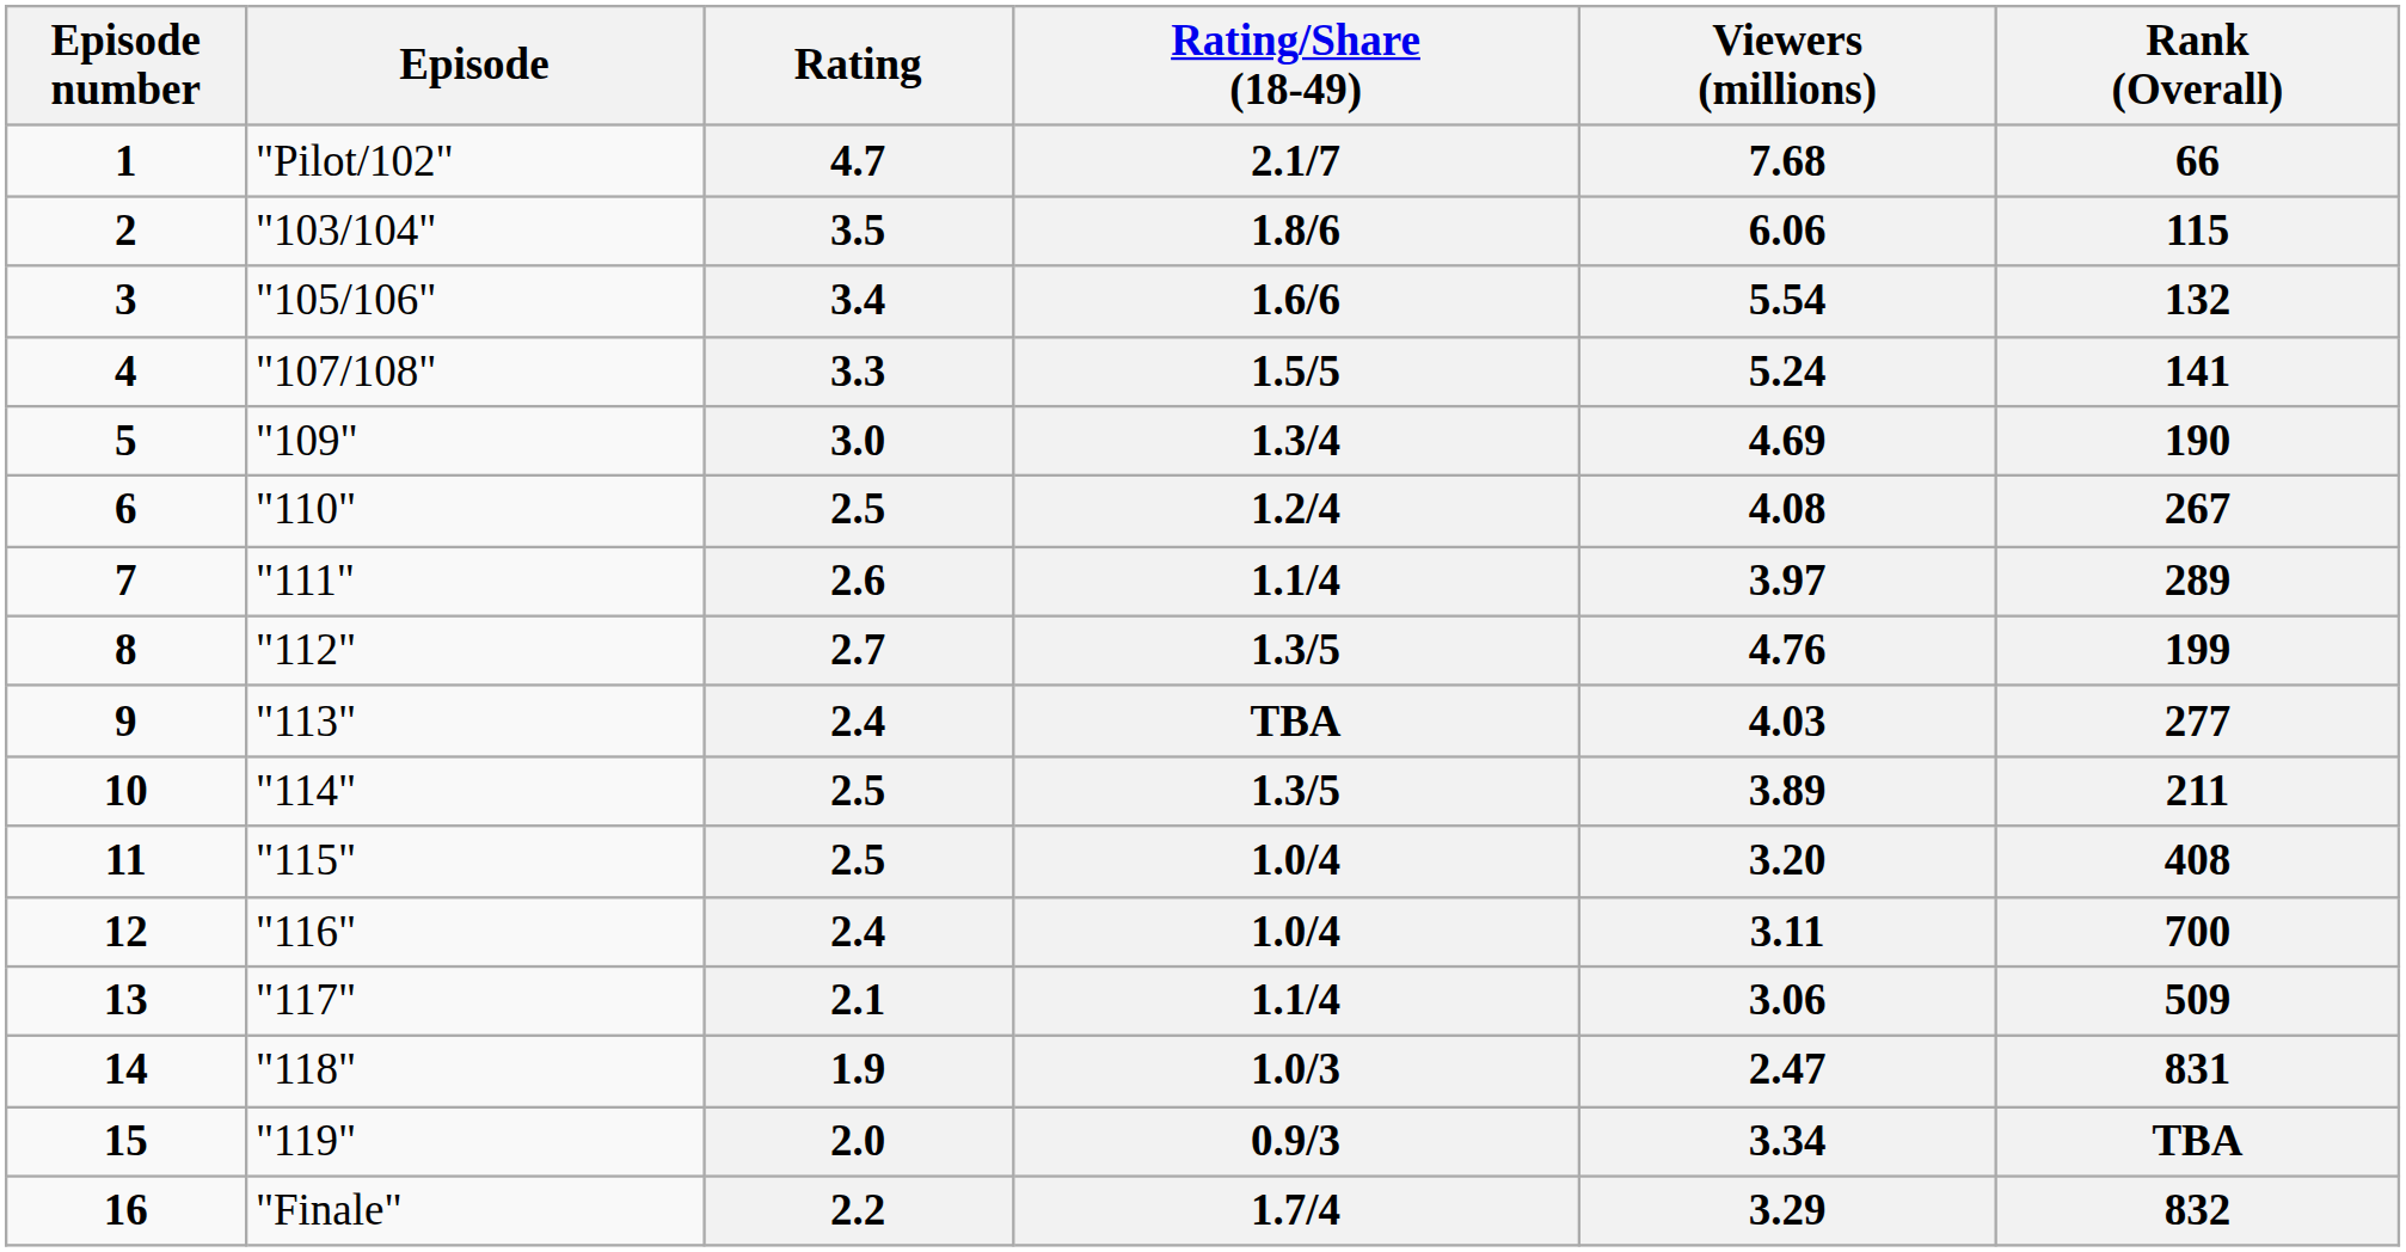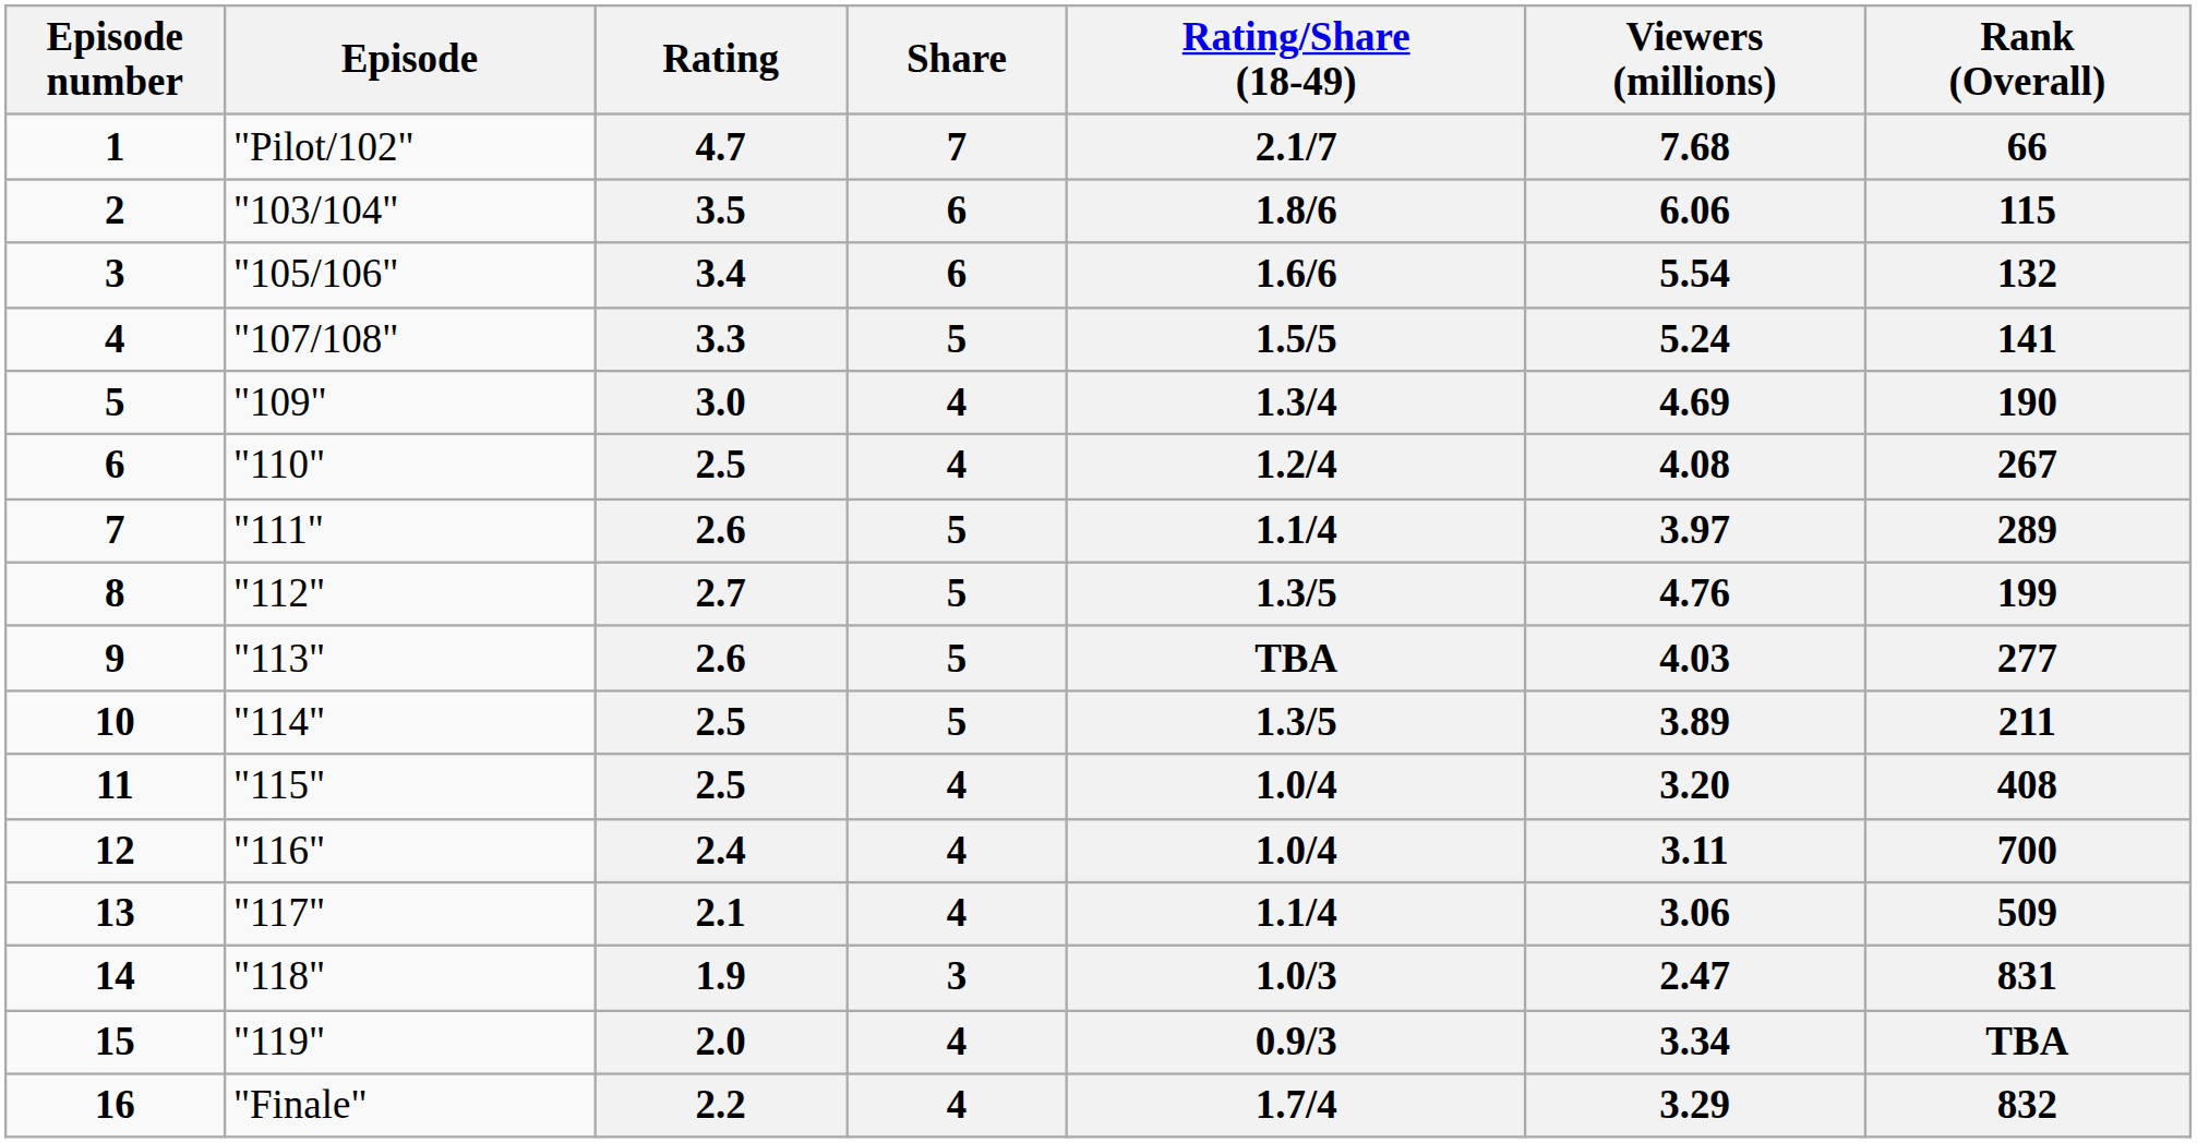+ column: Share | 7 | 6 | 6 | 5 | 4 | 4 | 5 | 5 | 5 | 5 | 4 | 4 | 4 | 3 | 4 | 4
9 | Rating: 2.4 -> 2.6
